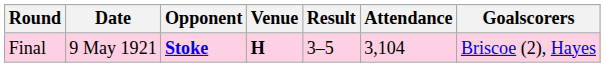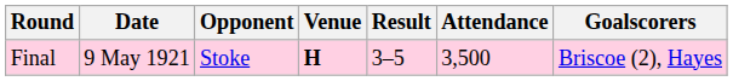Final | Opponent: bold -> normal
Final | Attendance: 3,104 -> 3,500
